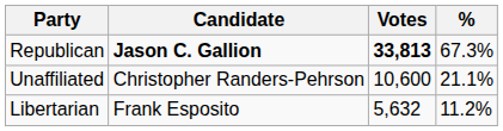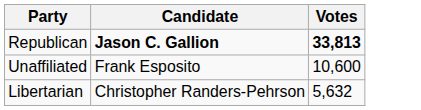- column: % | 67.3% | 21.1% | 11.2%
Unaffiliated | Candidate: Christopher Randers-Pehrson -> Frank Esposito
Libertarian | Candidate: Frank Esposito -> Christopher Randers-Pehrson
